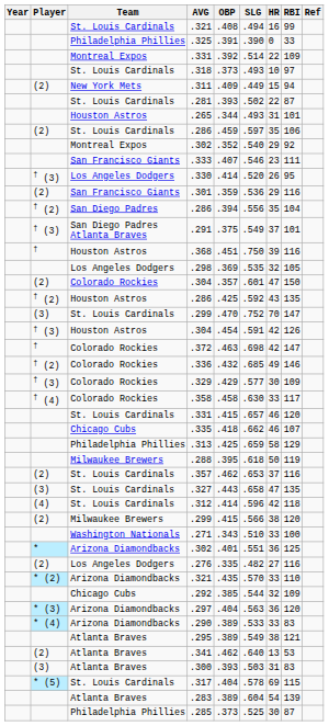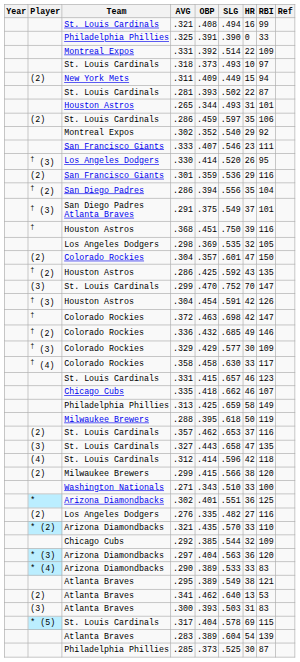St. Louis Cardinals / .331 | RBI: 120 -> 123
.313 | RBI: 129 -> 149
